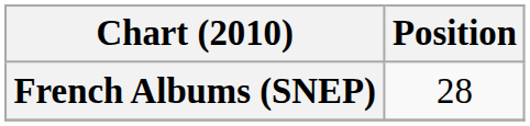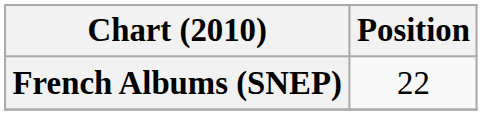French Albums (SNEP) | Position: 28 -> 22
